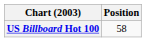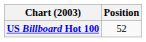US Billboard Hot 100 | Position: 58 -> 52
